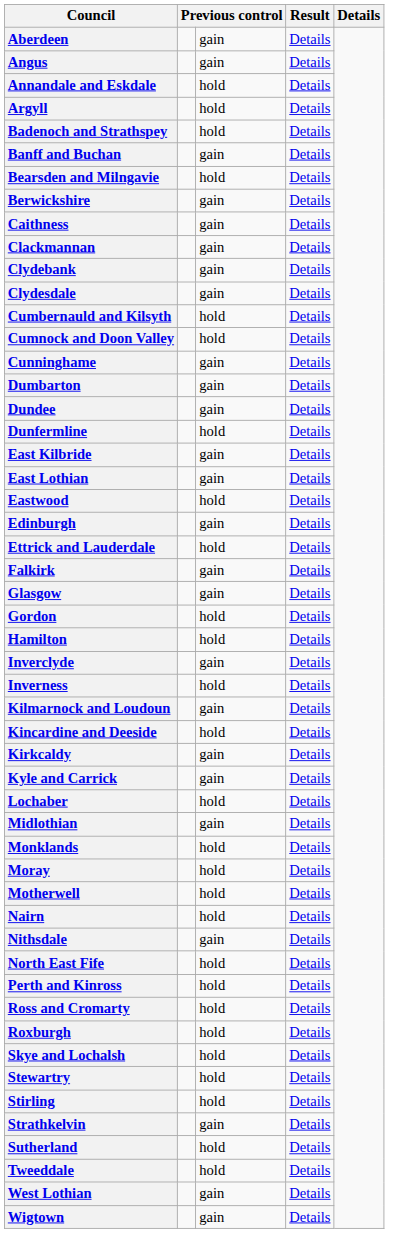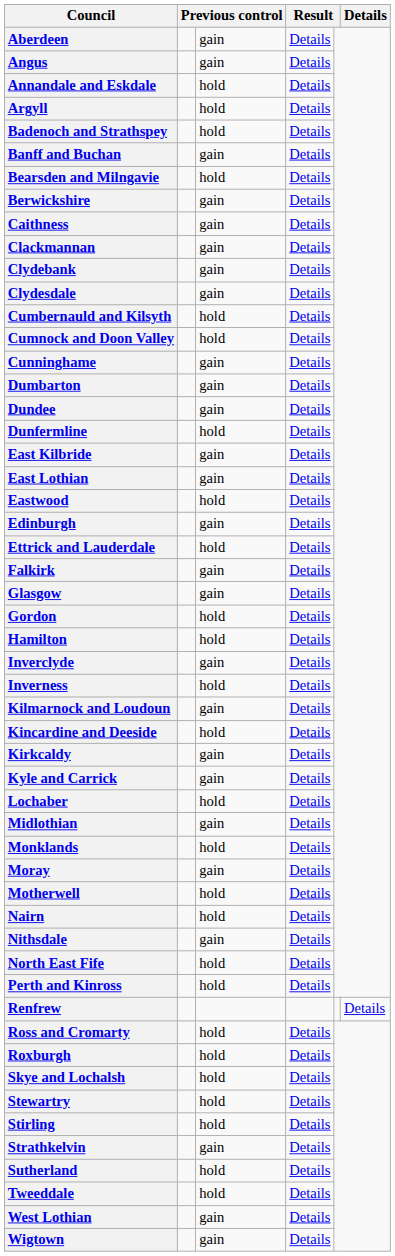Moray | column 3: hold -> gain
+ row: Renfrew | Details
